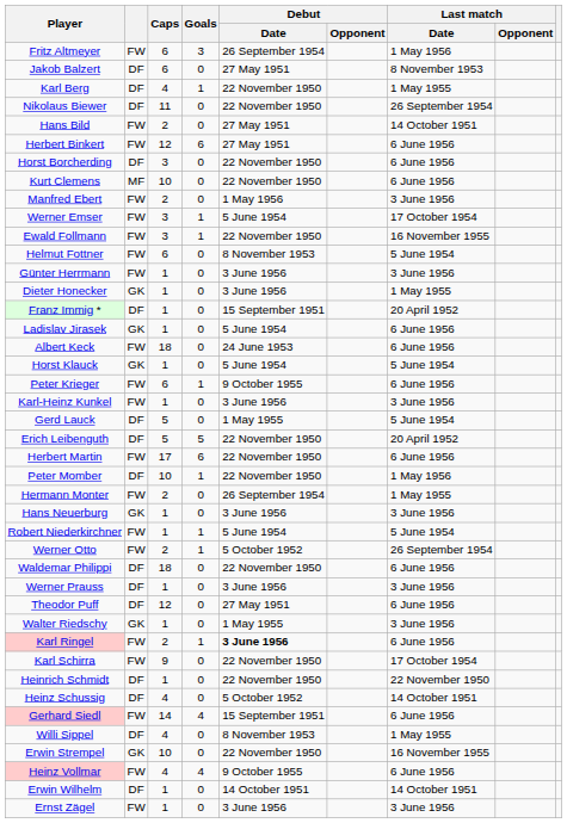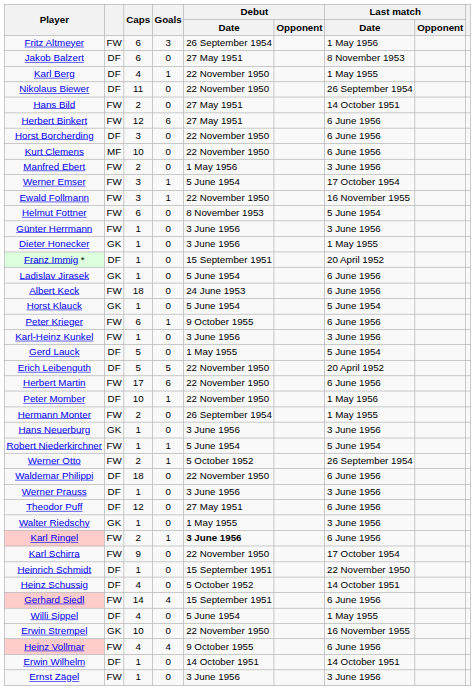Heinrich Schmidt | Debut / Date: 22 November 1950 -> 15 September 1951
Willi Sippel | Debut / Date: 8 November 1953 -> 5 June 1954
